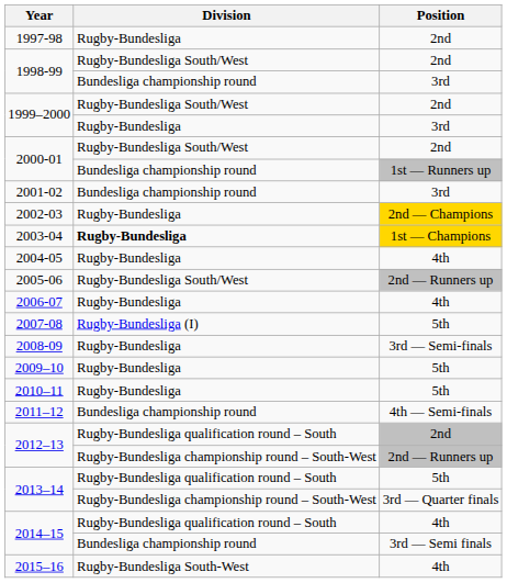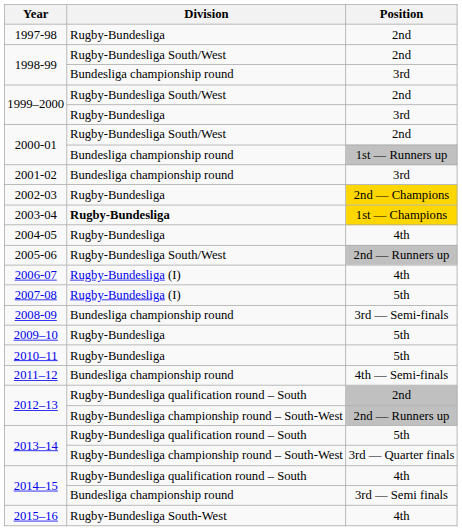2006-07 | Division: Rugby-Bundesliga -> Rugby-Bundesliga (I)
2008-09 | Division: Rugby-Bundesliga -> Bundesliga championship round
